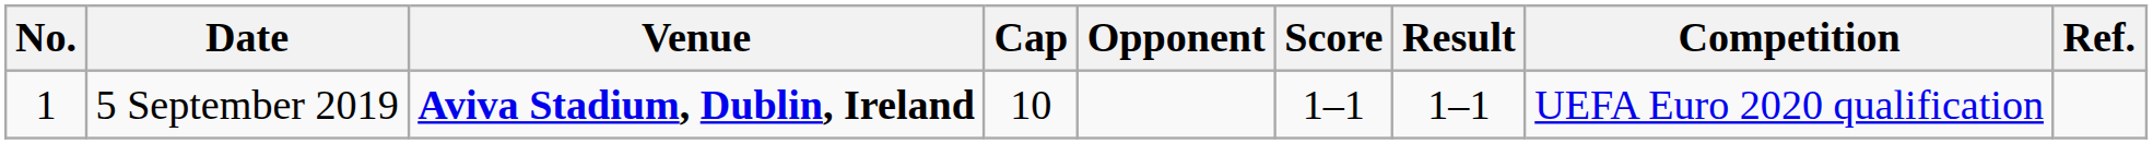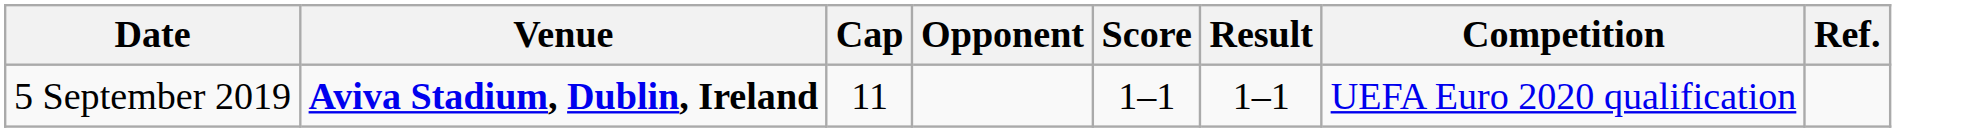- column: No. | 1
5 September 2019 | Cap: 10 -> 11
